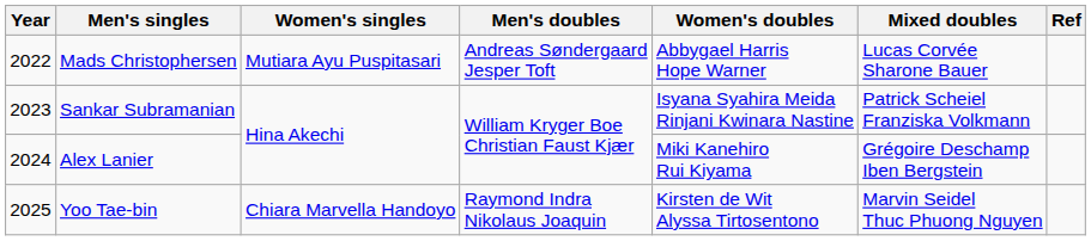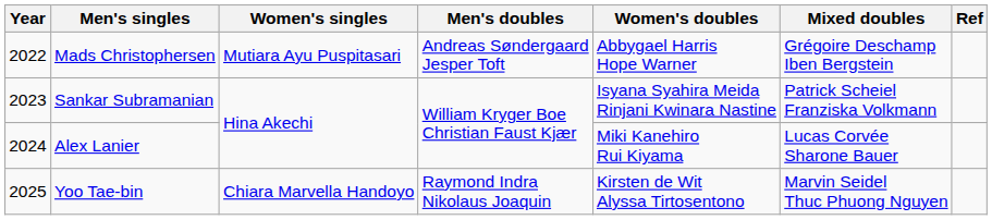Mads Christophersen | Mixed doubles: Lucas Corvée Sharone Bauer -> Grégoire Deschamp Iben Bergstein
Alex Lanier | Mixed doubles: Grégoire Deschamp Iben Bergstein -> Lucas Corvée Sharone Bauer
